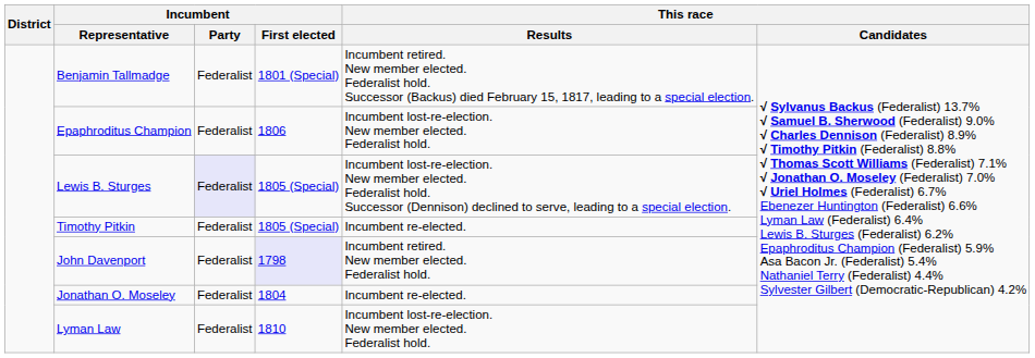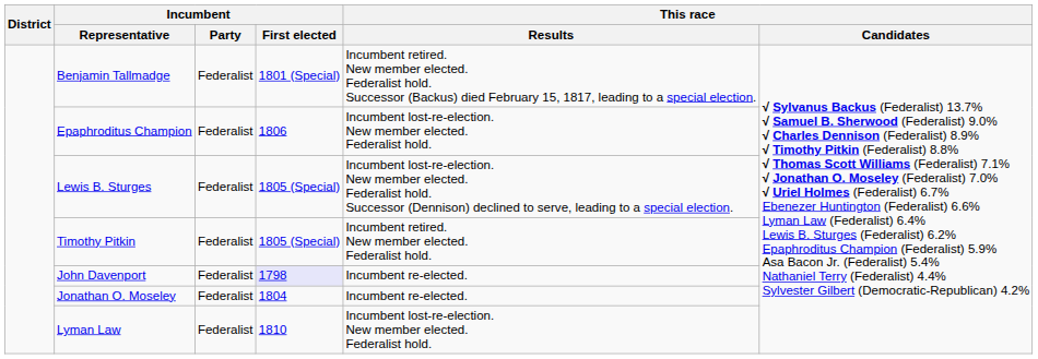Lewis B. Sturges | Incumbent / Party: lavender background -> no background
Timothy Pitkin | This race / Results: Incumbent re-elected. -> Incumbent retired. New member elected. Federalist hold.
John Davenport | This race / Results: Incumbent retired. New member elected. Federalist hold. -> Incumbent re-elected.
